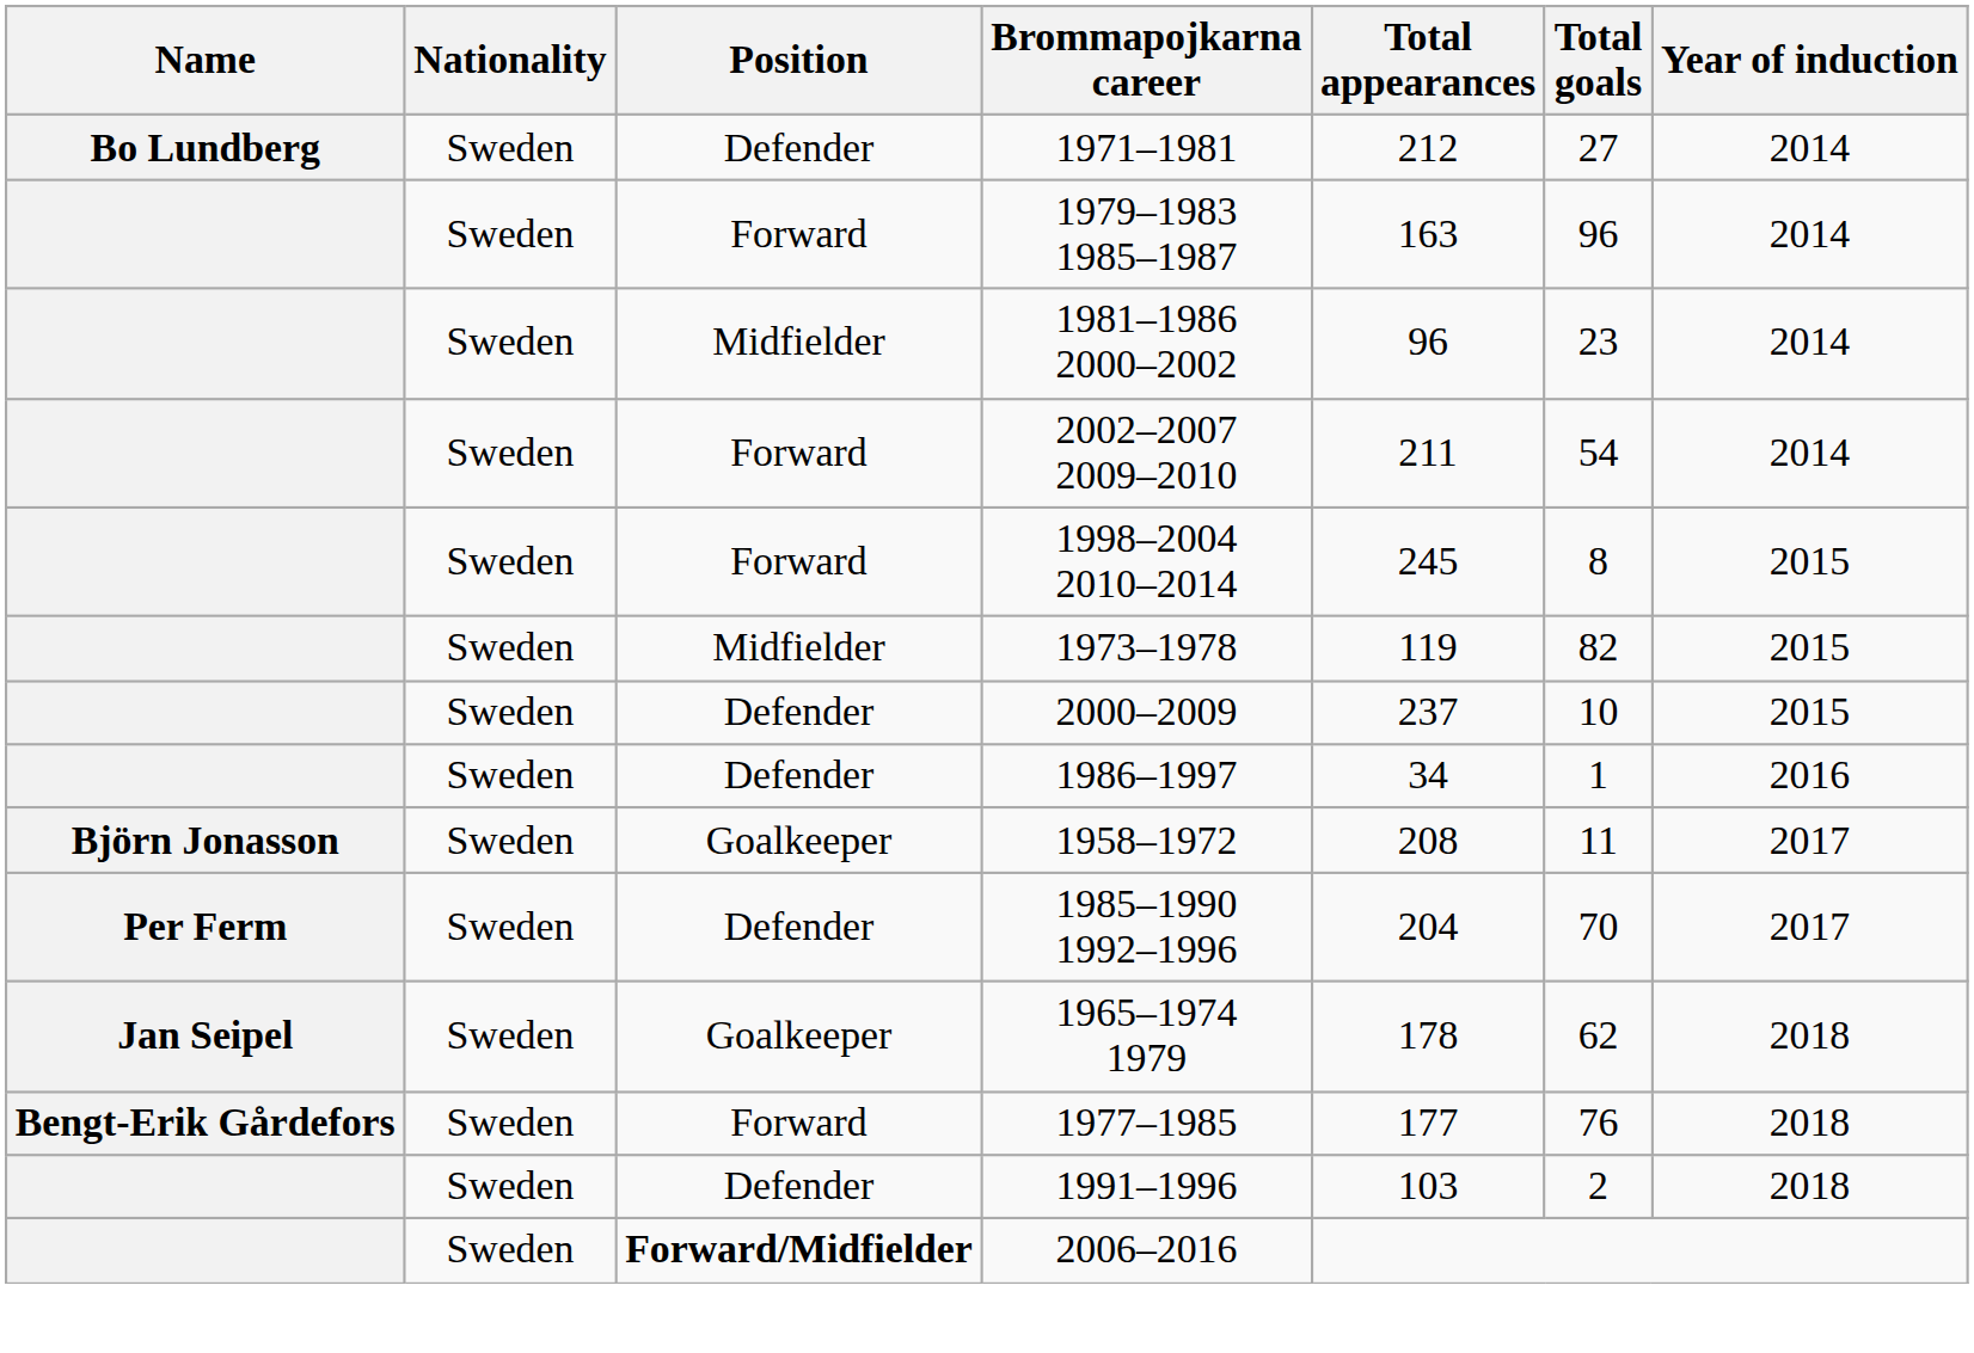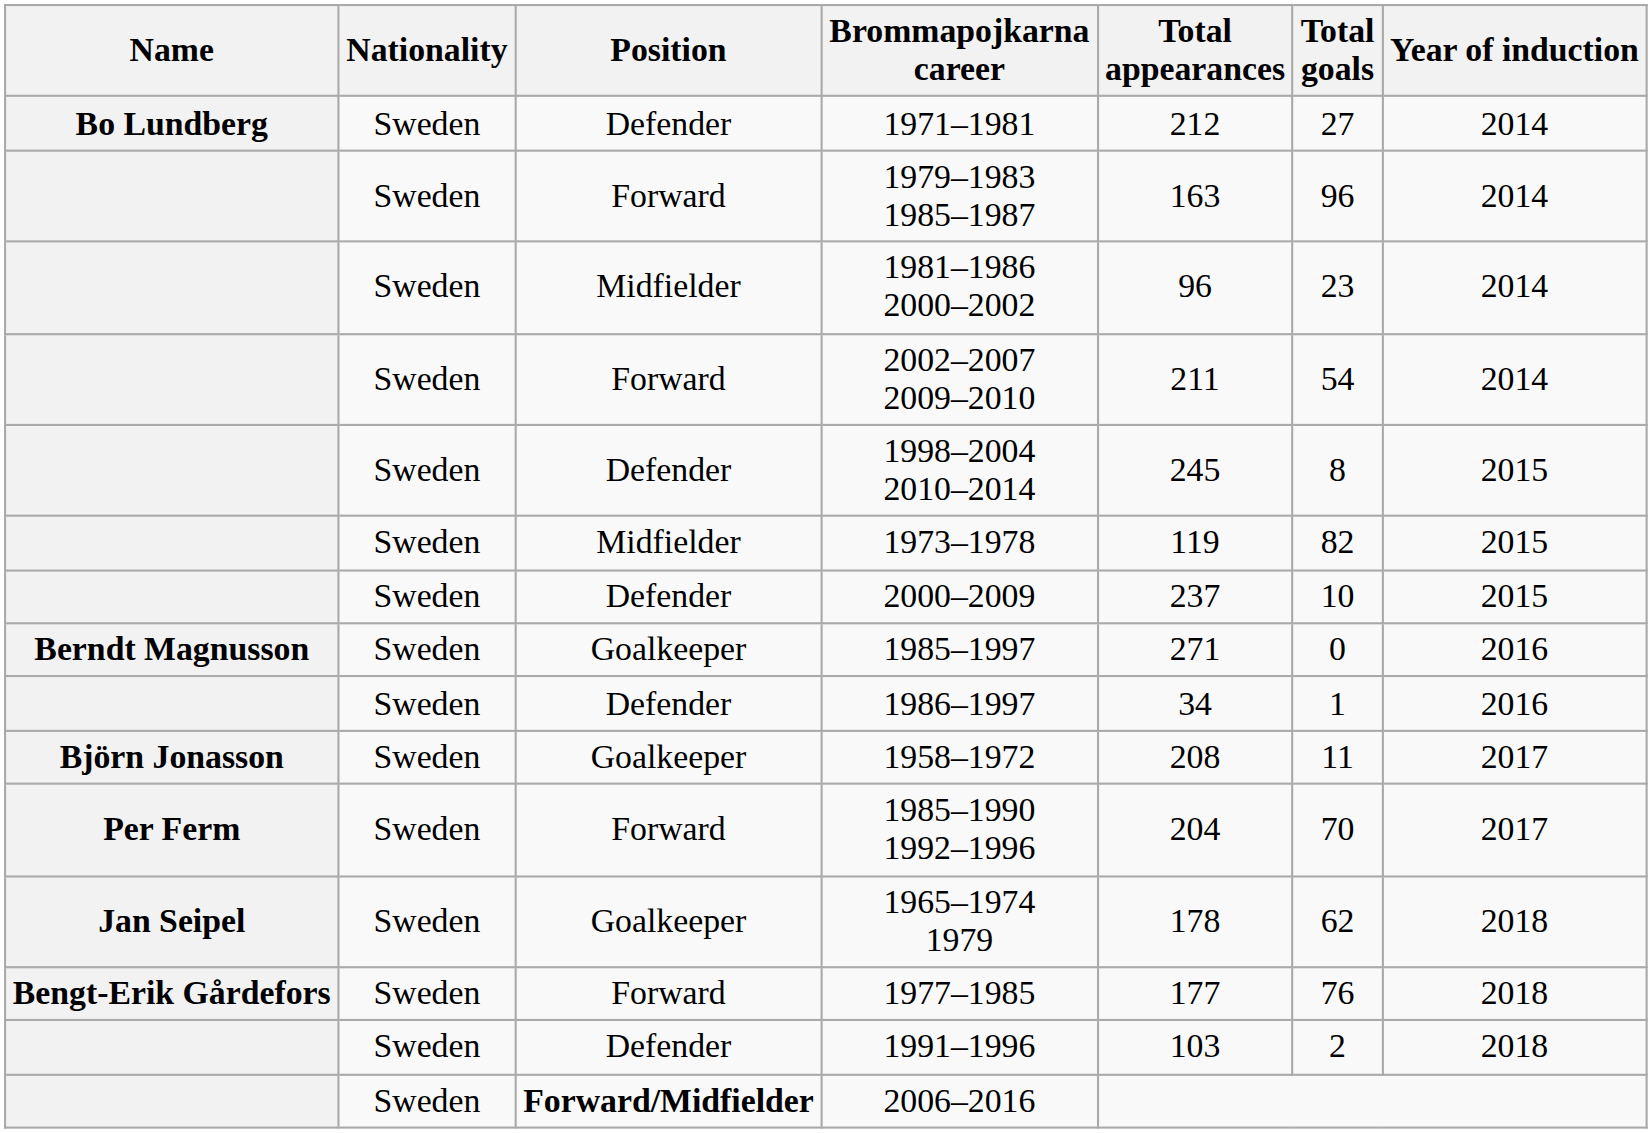1998–2004 2010–2014 | Position: Forward -> Defender
+ row: Berndt Magnusson | Sweden | Goalkeeper | 1985–1997 | 271 | 0 | 2016
1985–1990 1992–1996 | Position: Defender -> Forward
